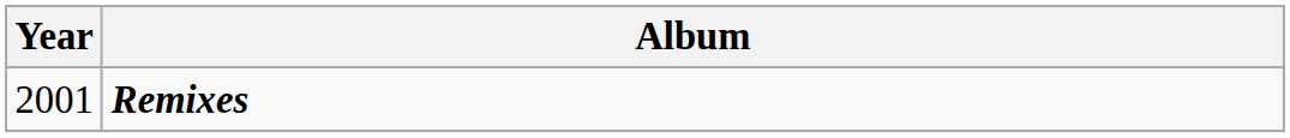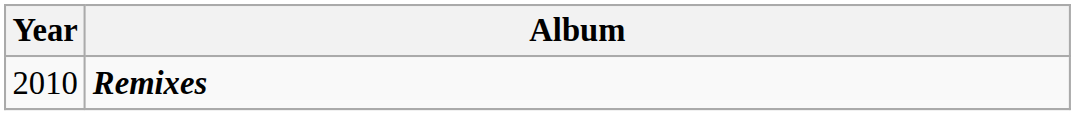Remixes | Year: 2001 -> 2010
